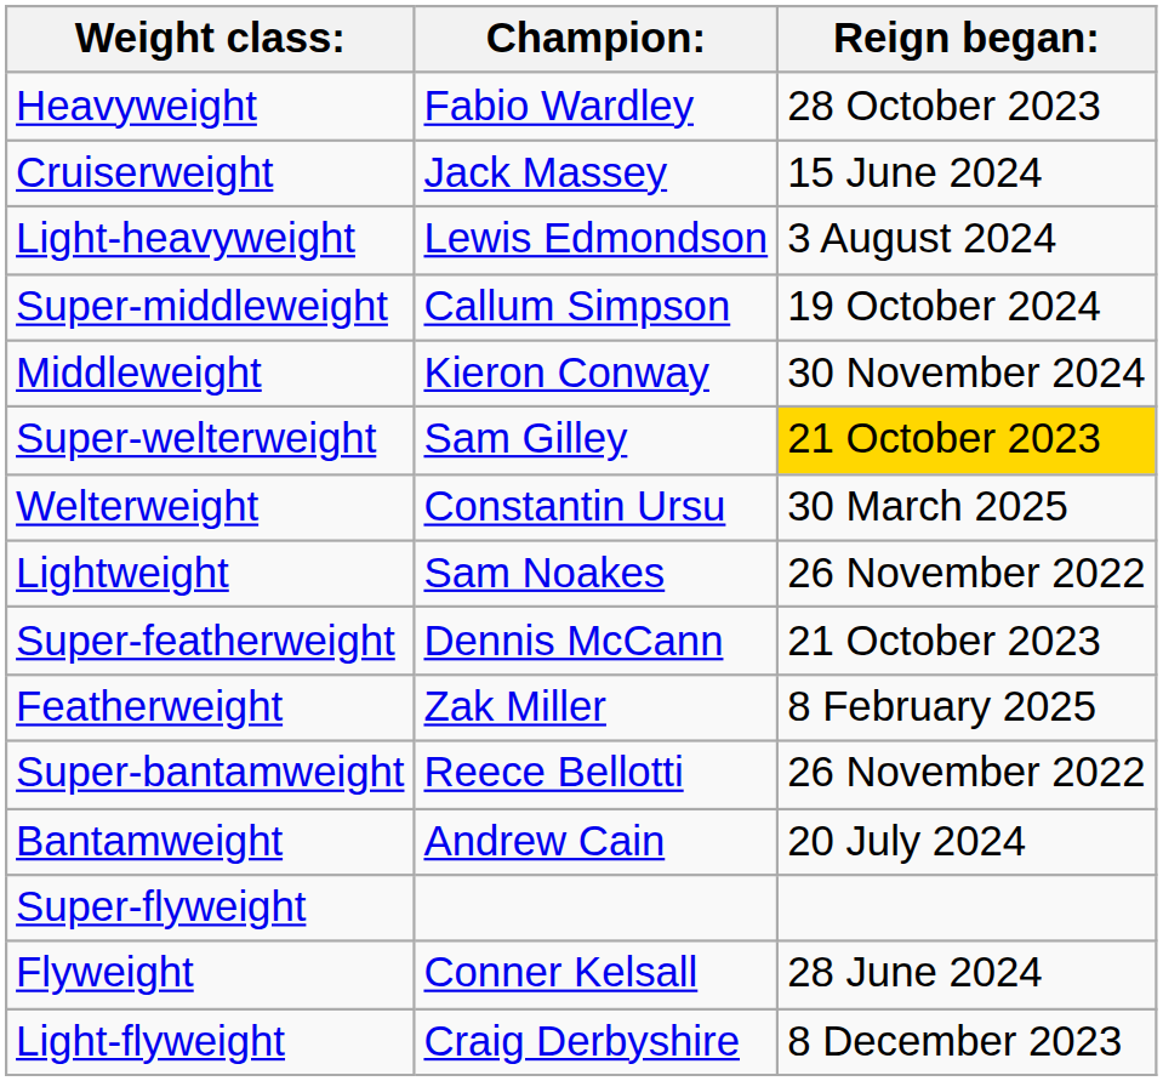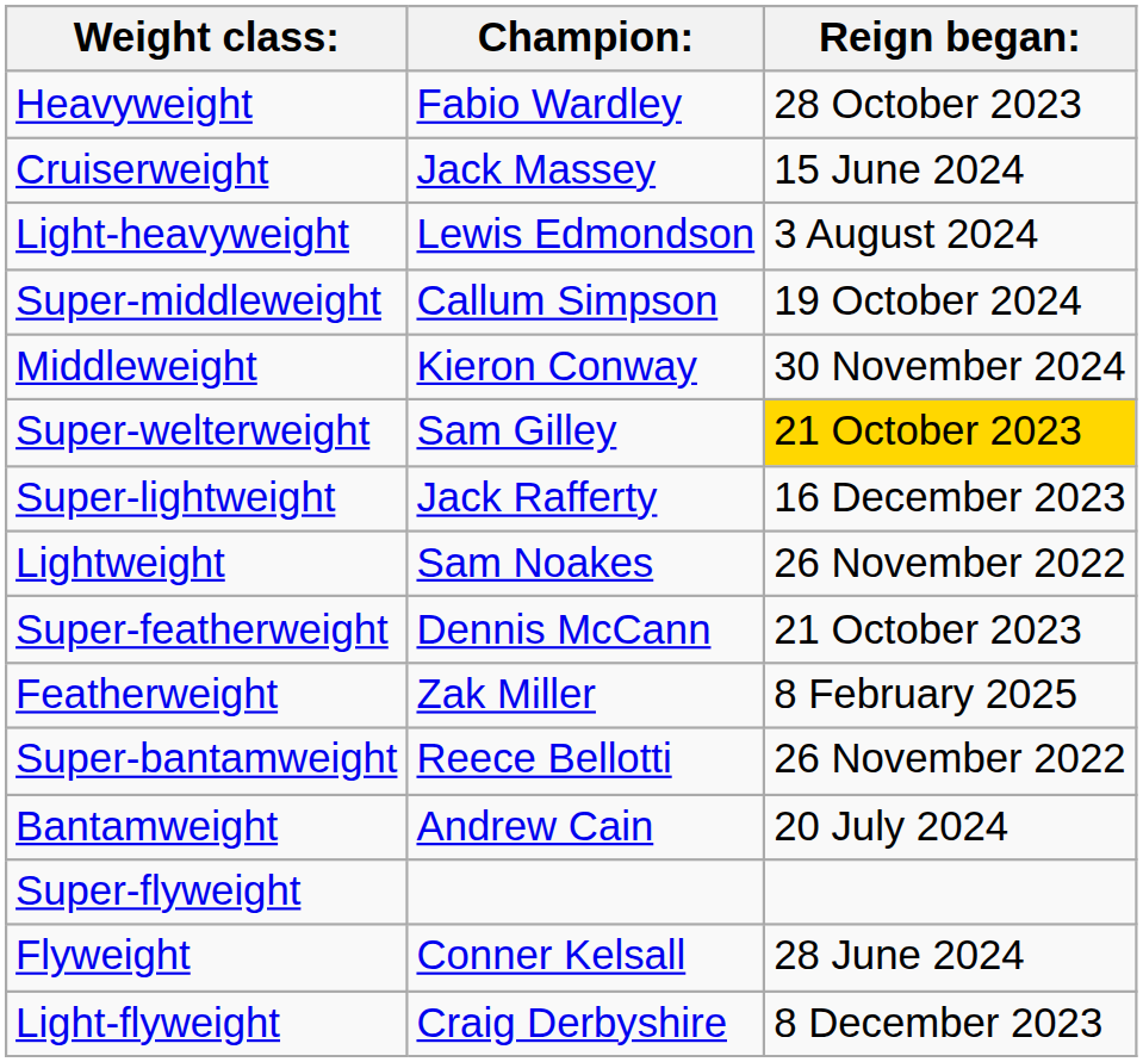- row: Welterweight | Constantin Ursu | 30 March 2025
+ row: Super-lightweight | Jack Rafferty | 16 December 2023
